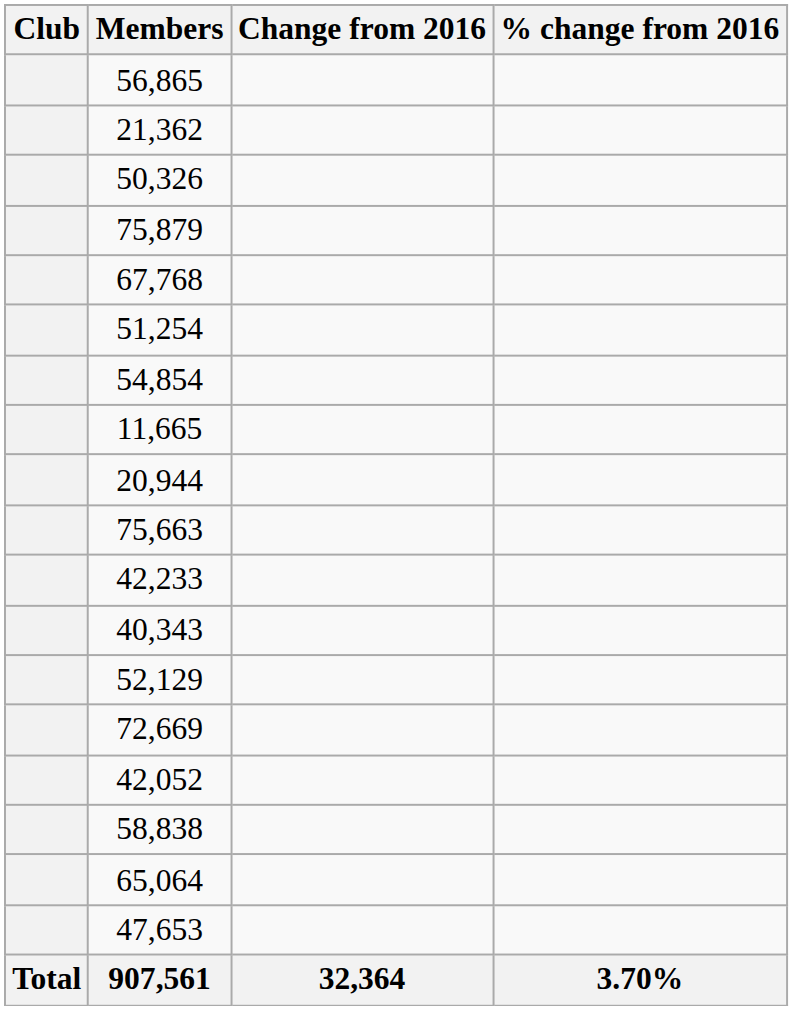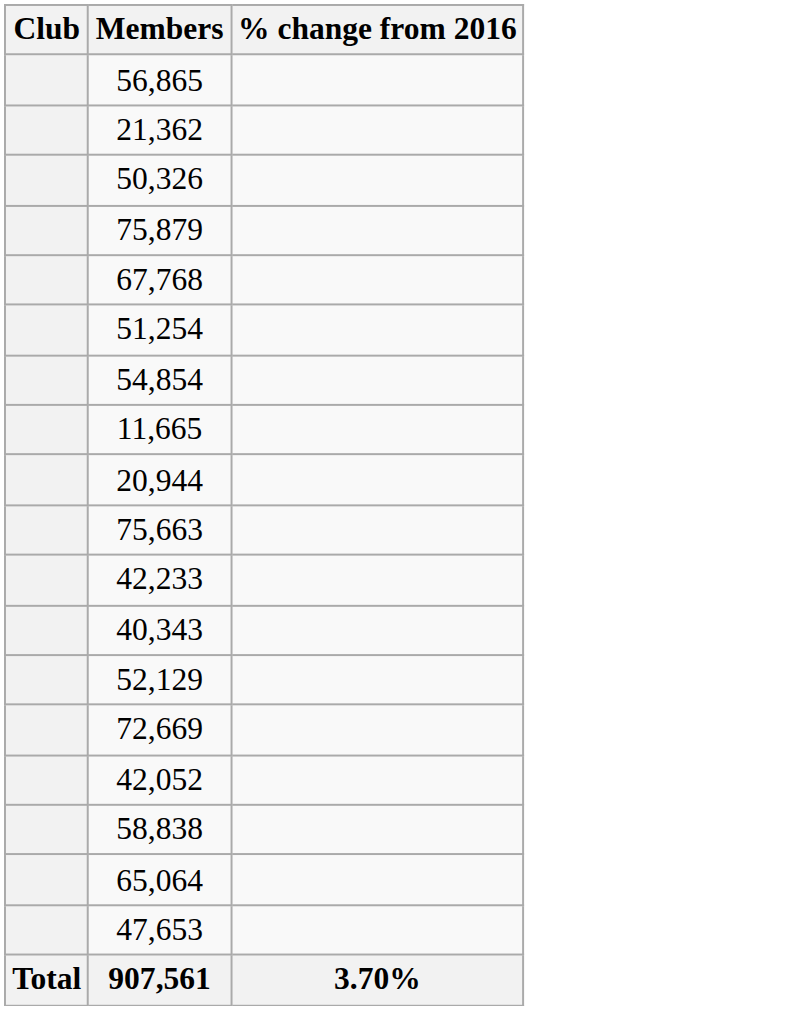- column: Change from 2016 | 32,364
